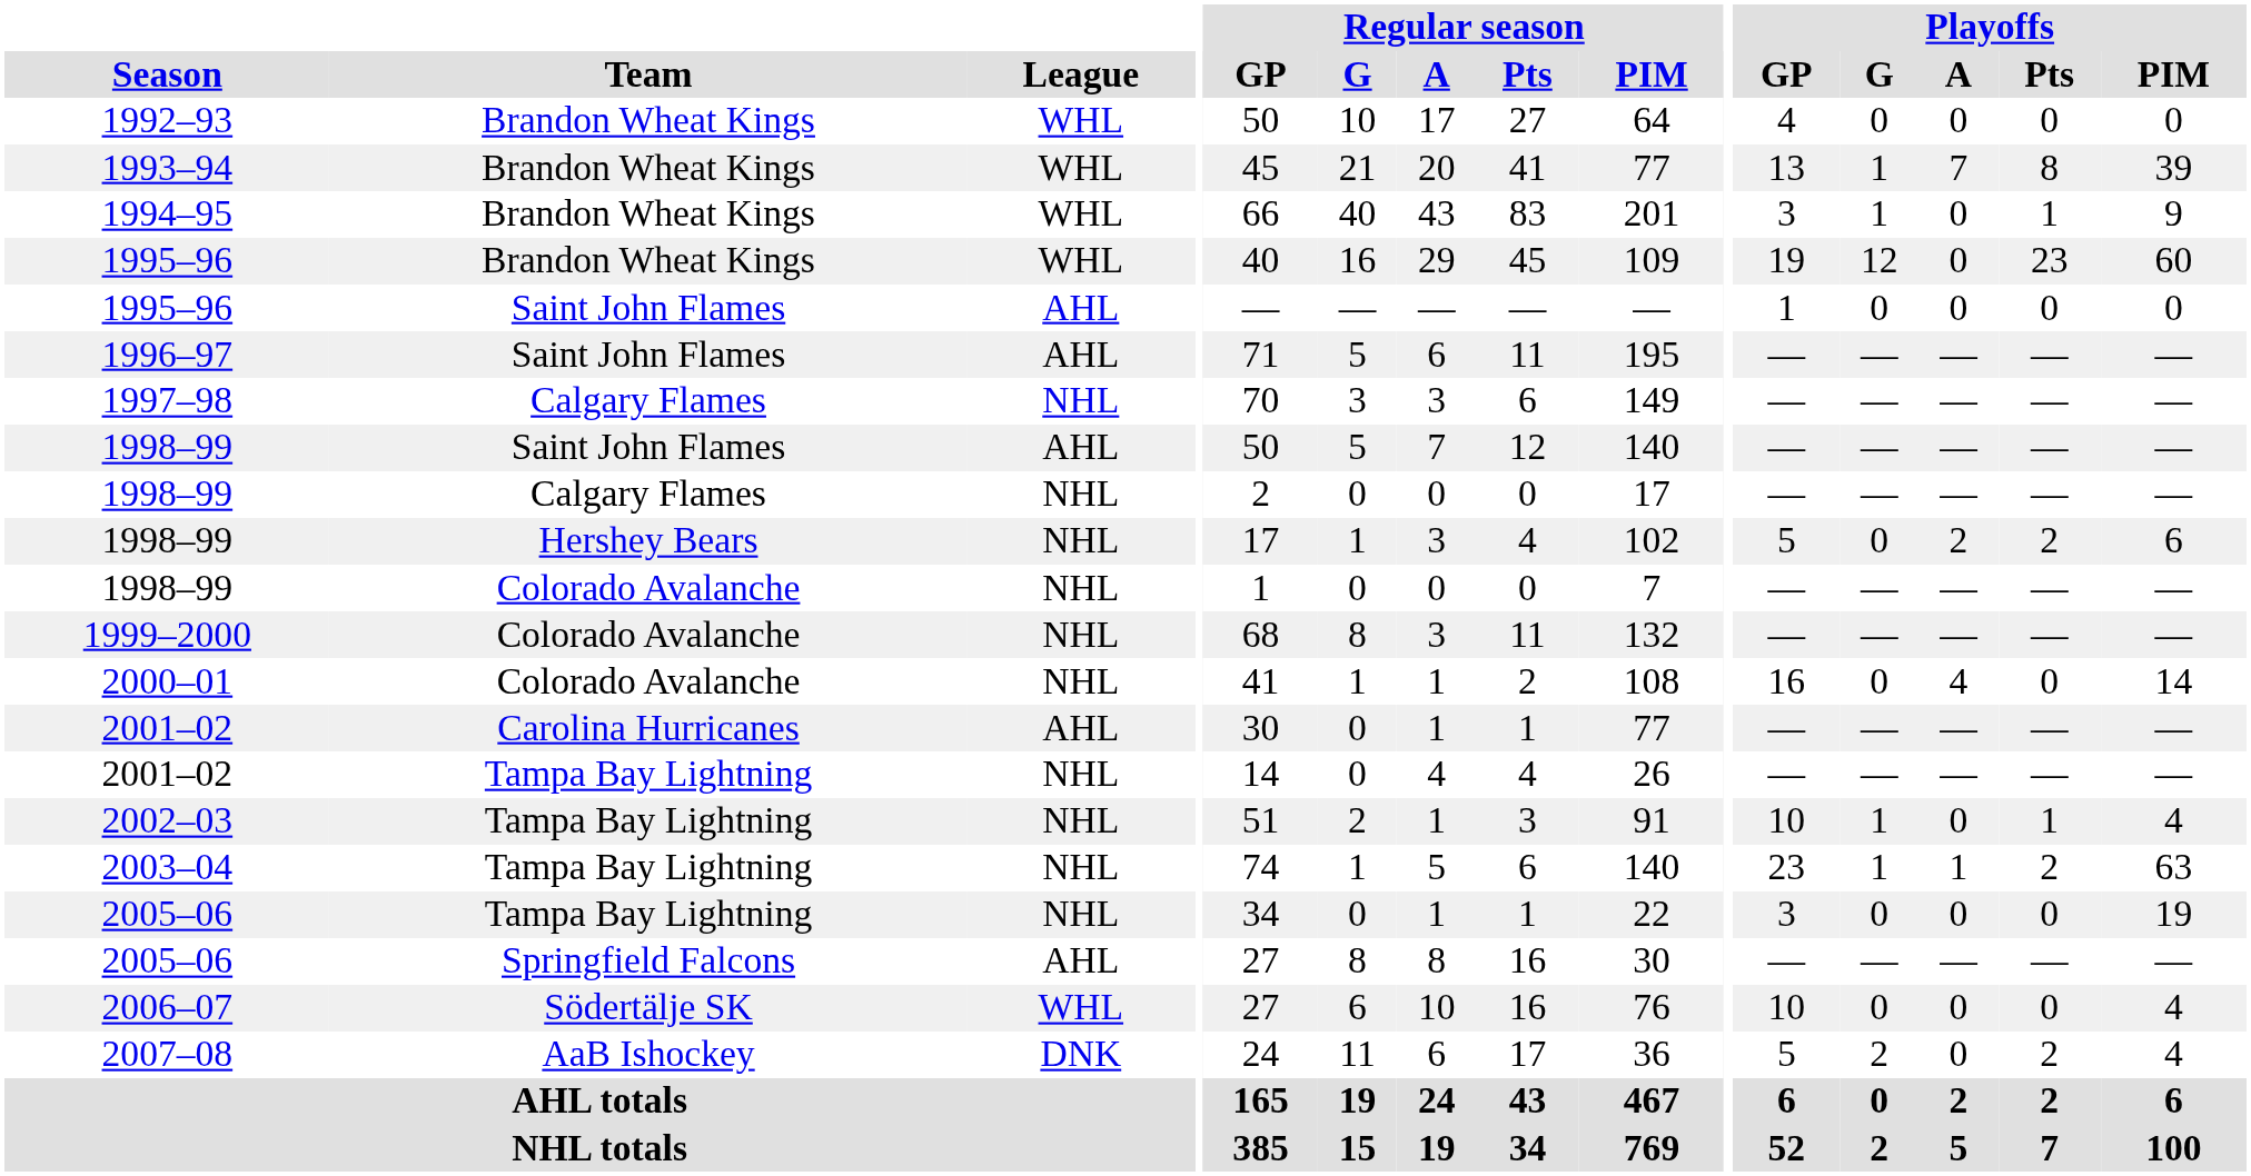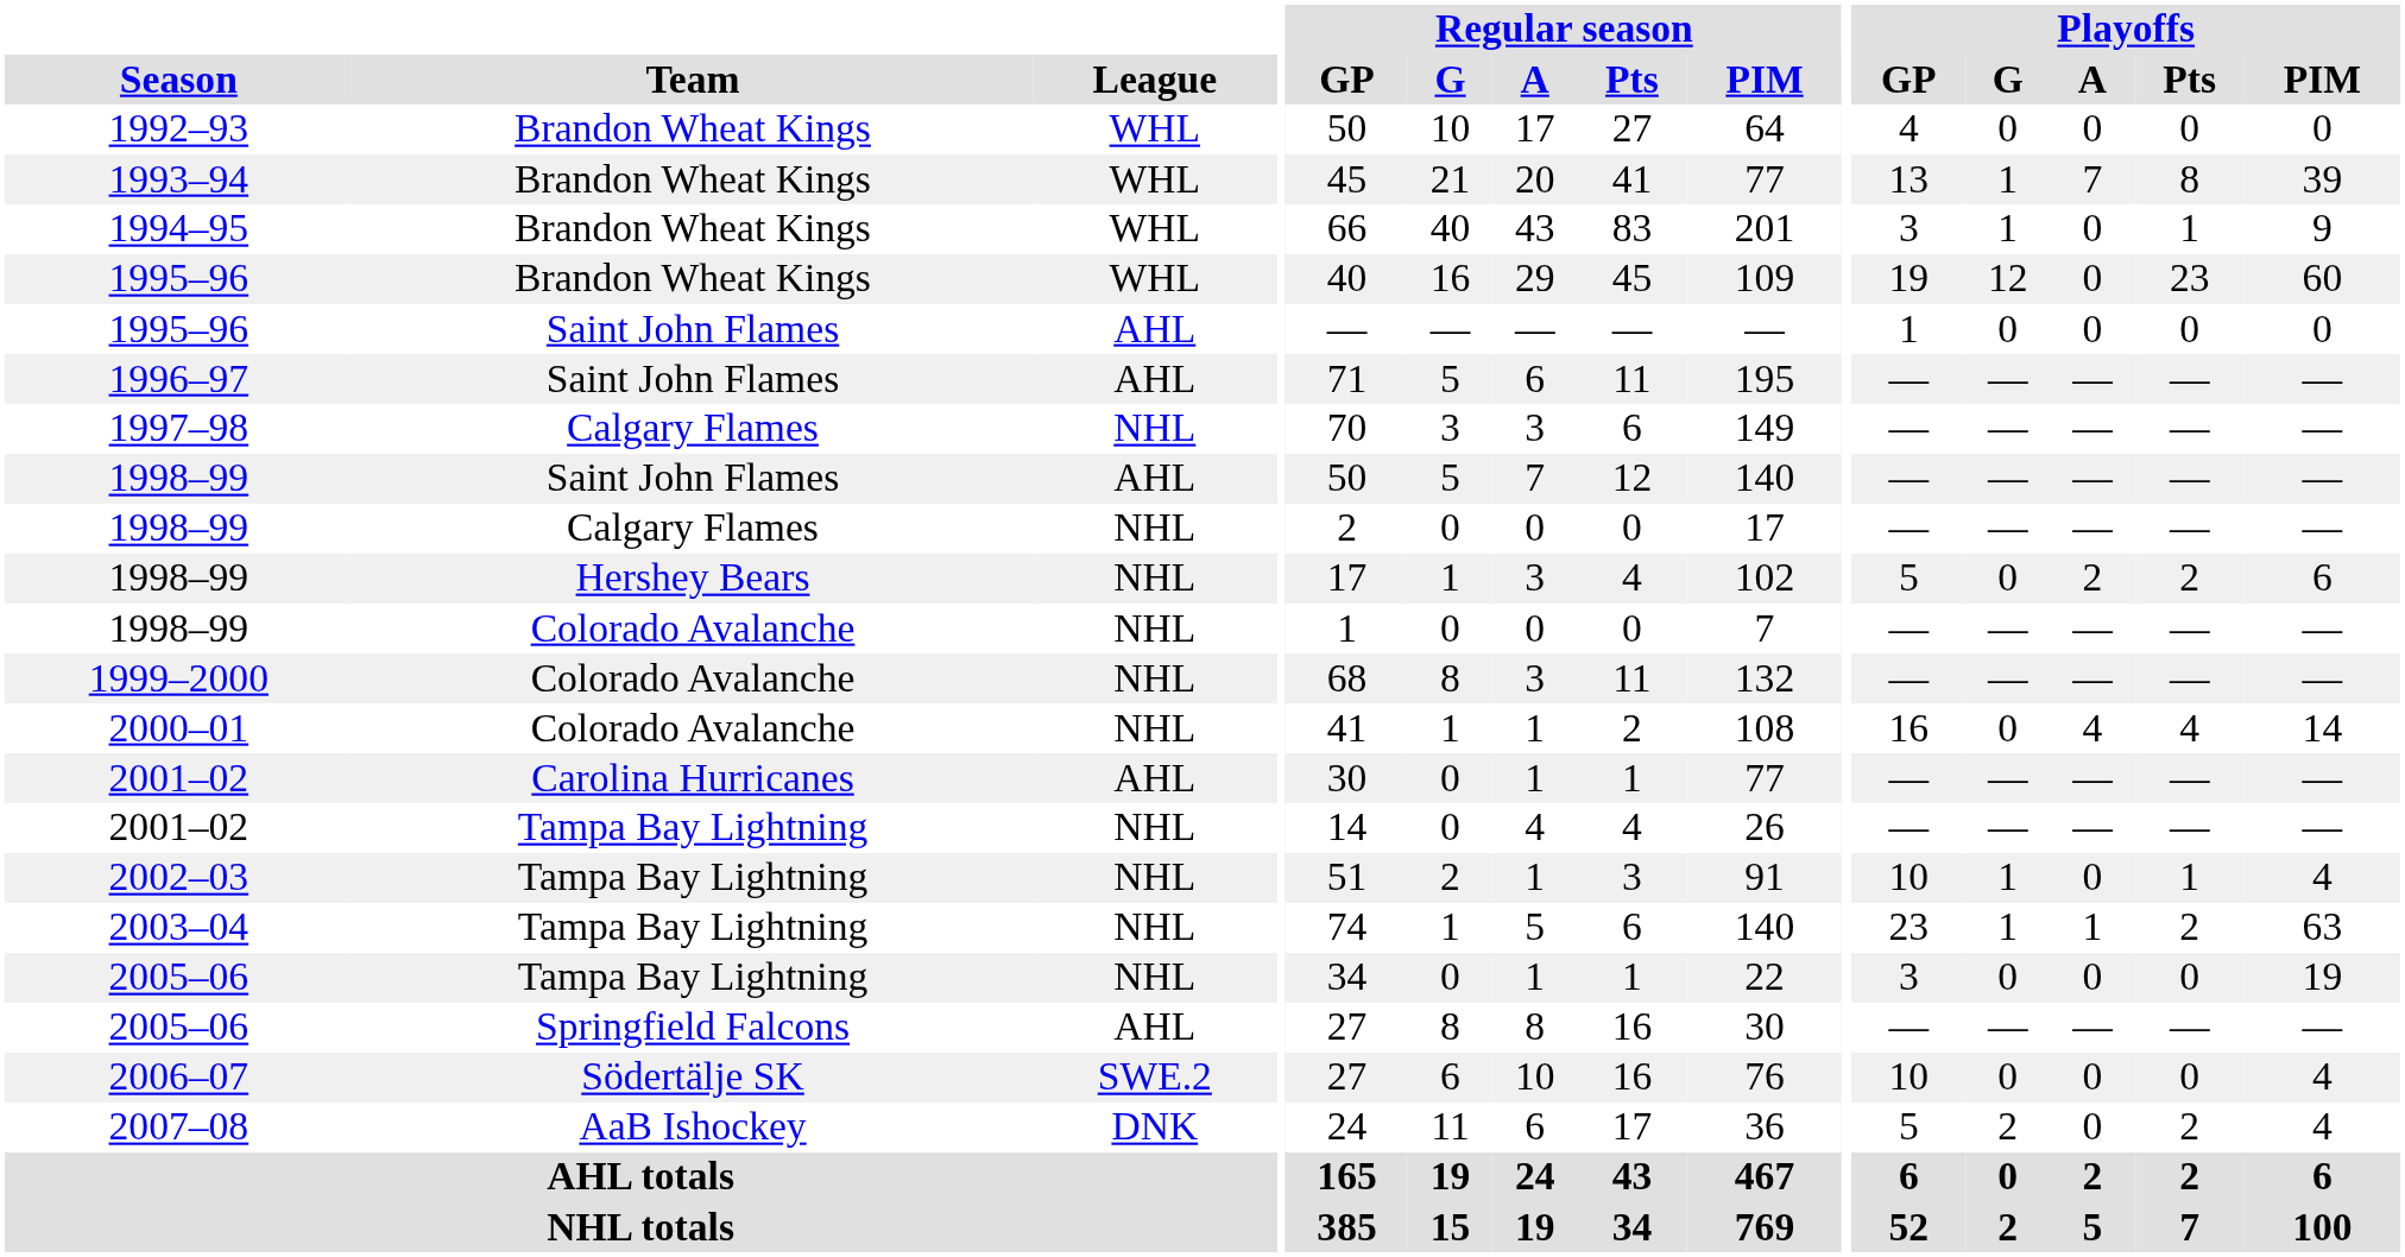2000–01 | Playoffs / Pts: 0 -> 4
2006–07 | League: WHL -> SWE.2
